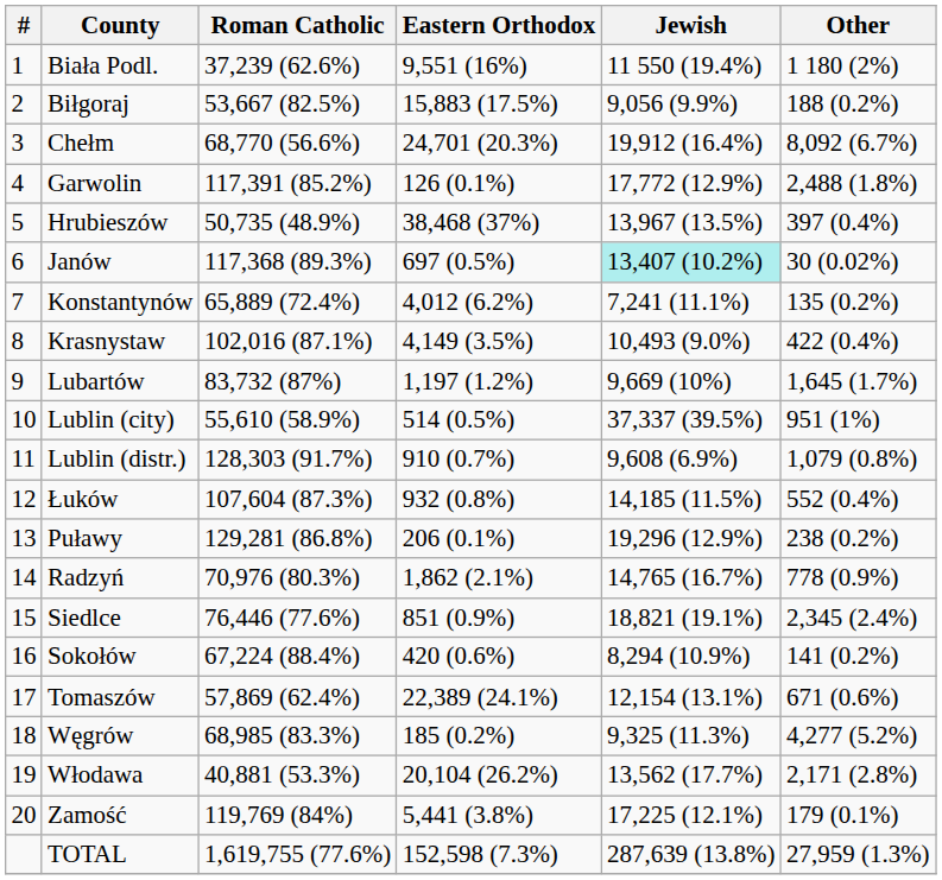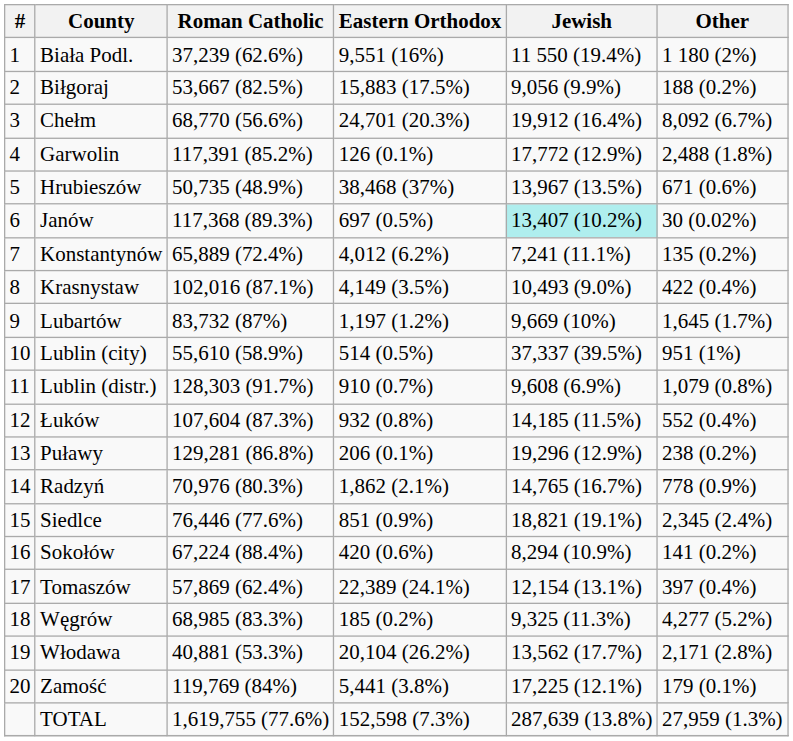Hrubieszów | Other: 397 (0.4%) -> 671 (0.6%)
Tomaszów | Other: 671 (0.6%) -> 397 (0.4%)
